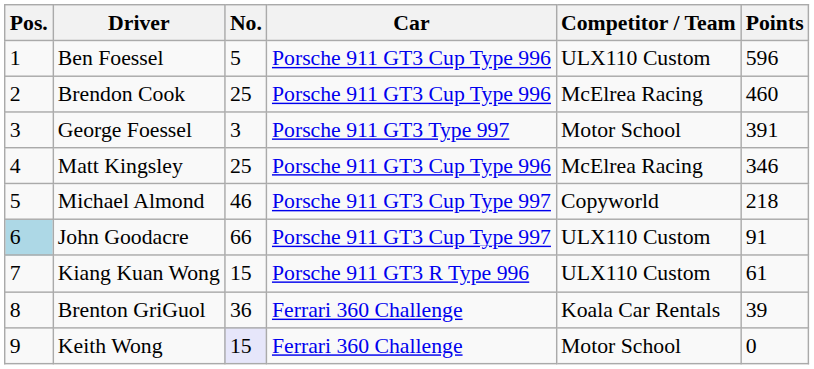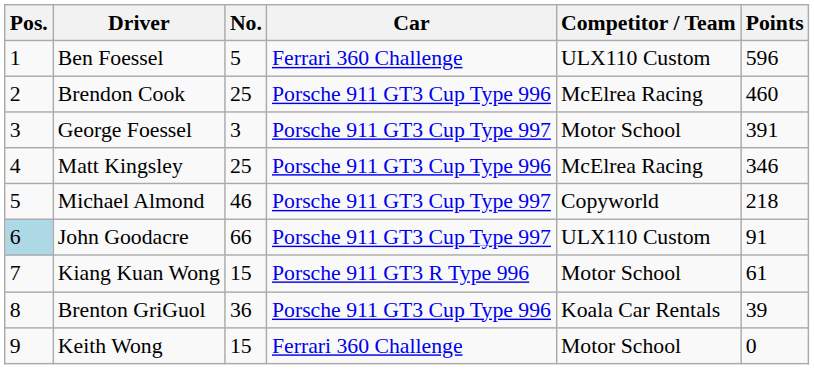Ben Foessel | Car: Porsche 911 GT3 Cup Type 996 -> Ferrari 360 Challenge
George Foessel | Car: Porsche 911 GT3 Type 997 -> Porsche 911 GT3 Cup Type 997
Kiang Kuan Wong | Competitor / Team: ULX110 Custom -> Motor School
Brenton GriGuol | Car: Ferrari 360 Challenge -> Porsche 911 GT3 Cup Type 996
Keith Wong | No.: lavender background -> no background
